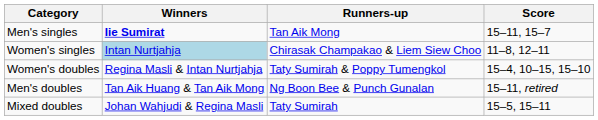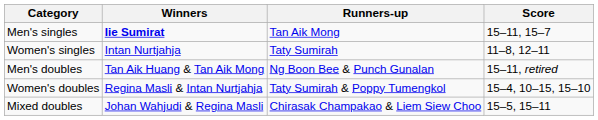Women's singles | Winners: lightblue background -> no background
Women's singles | Runners-up: Chirasak Champakao & Liem Siew Choo -> Taty Sumirah
rows swapped: Men's doubles <-> Women's doubles
Mixed doubles | Runners-up: Taty Sumirah -> Chirasak Champakao & Liem Siew Choo
